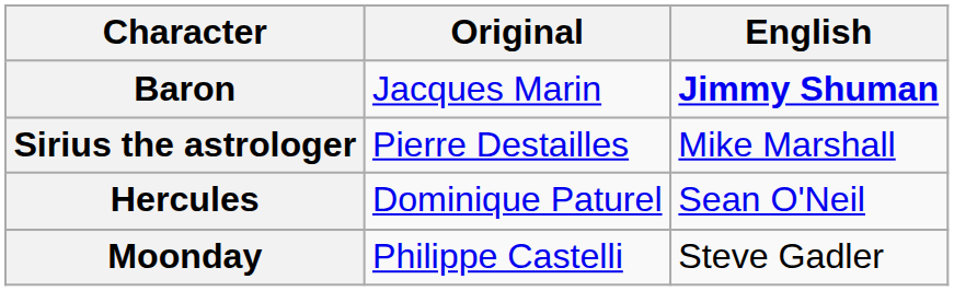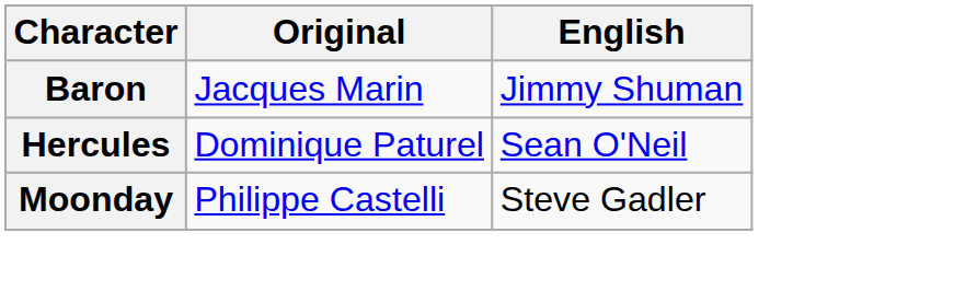Baron | English: bold -> normal
- row: Sirius the astrologer | Pierre Destailles | Mike Marshall
